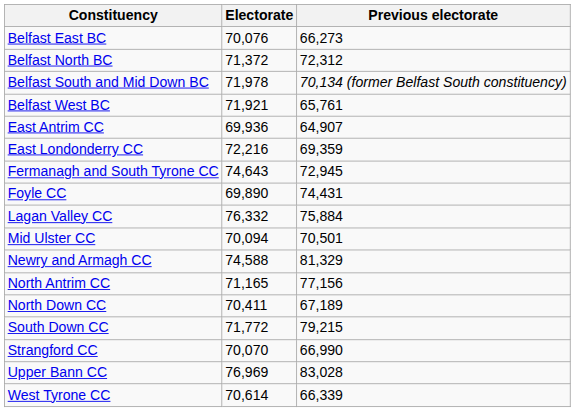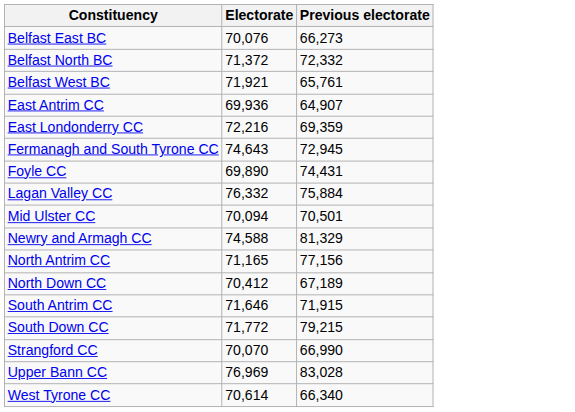Belfast North BC | Previous electorate: 72,312 -> 72,332
- row: Belfast South and Mid Down BC | 71,978 | 70,134 (former Belfast South constituency)
North Down CC | Electorate: 70,411 -> 70,412
+ row: South Antrim CC | 71,646 | 71,915
West Tyrone CC | Previous electorate: 66,339 -> 66,340
